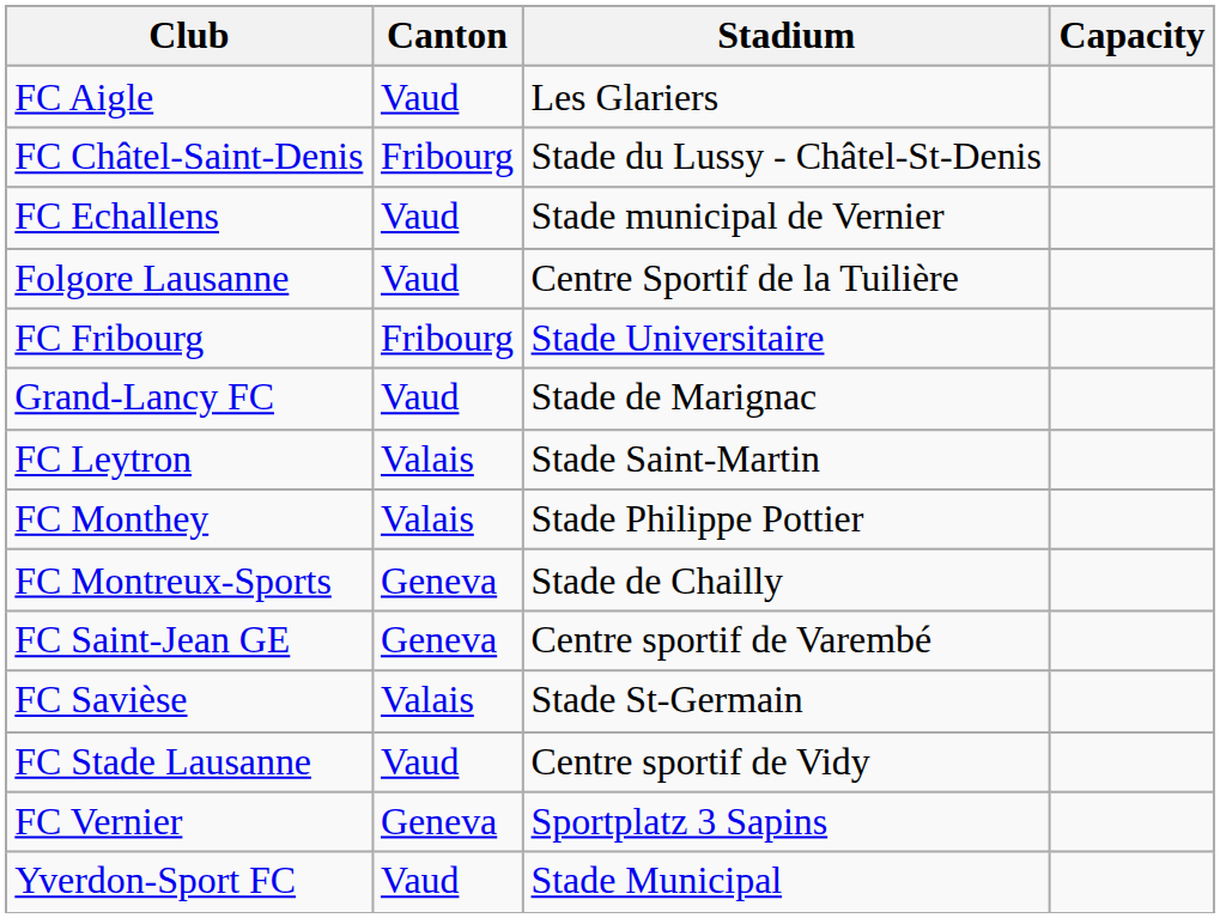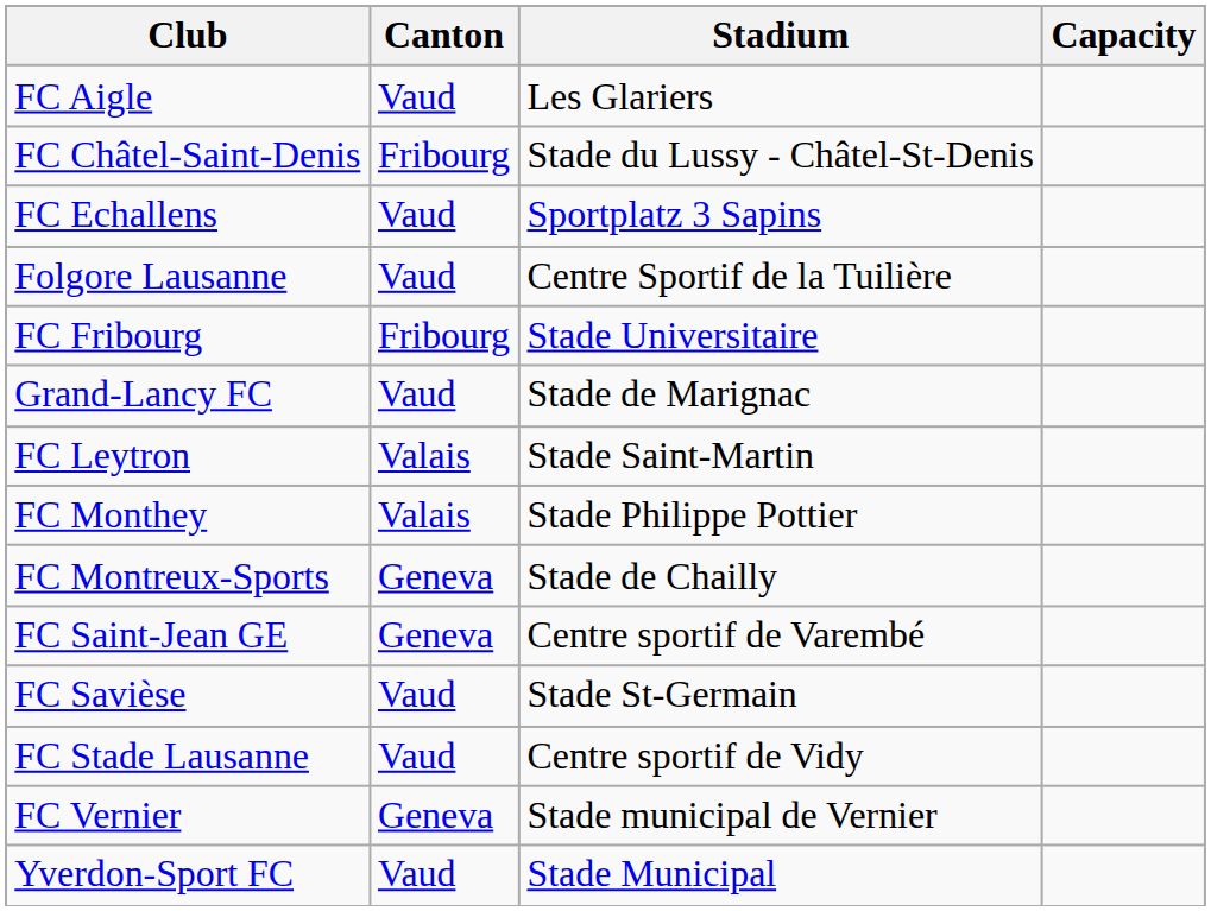FC Echallens | Stadium: Stade municipal de Vernier -> Sportplatz 3 Sapins
FC Savièse | Canton: Valais -> Vaud
FC Vernier | Stadium: Sportplatz 3 Sapins -> Stade municipal de Vernier
